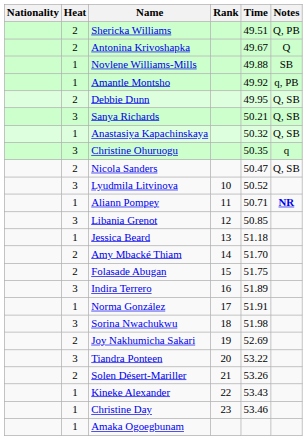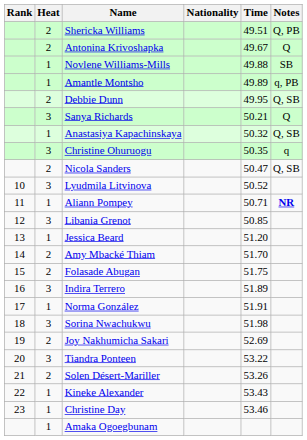columns swapped: Rank <-> Nationality
Amantle Montsho | Time: 49.92 -> 49.89
Sanya Richards | Notes: Q, SB -> Q
Jessica Beard | Time: 51.18 -> 51.20
